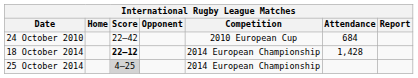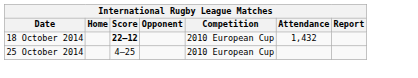- row: 24 October 2010 | 22–42 | 2010 European Cup | 684
18 October 2014 | Competition: 2014 European Championship -> 2010 European Cup
18 October 2014 | Attendance: 1,428 -> 1,432
25 October 2014 | Score: lightgrey background -> no background
25 October 2014 | Competition: 2014 European Championship -> 2010 European Cup
